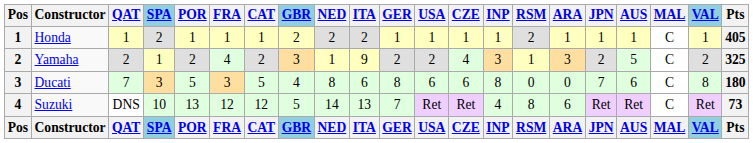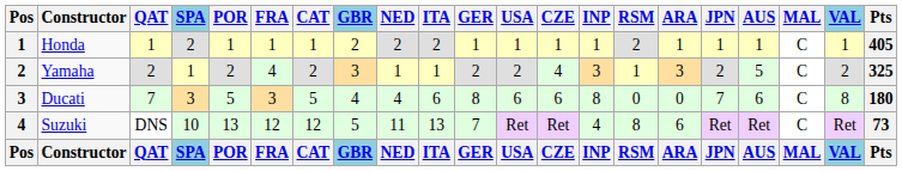Yamaha | ITA: 9 -> 1
Ducati | NED: 8 -> 4
Suzuki | NED: 14 -> 11
